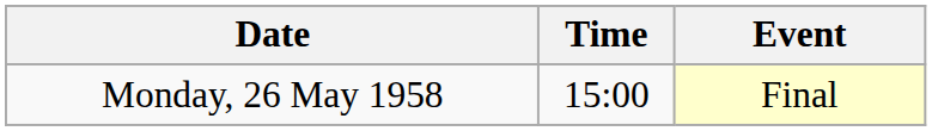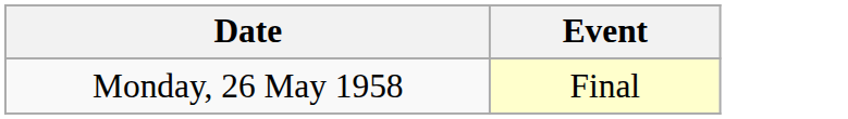- column: Time | 15:00
